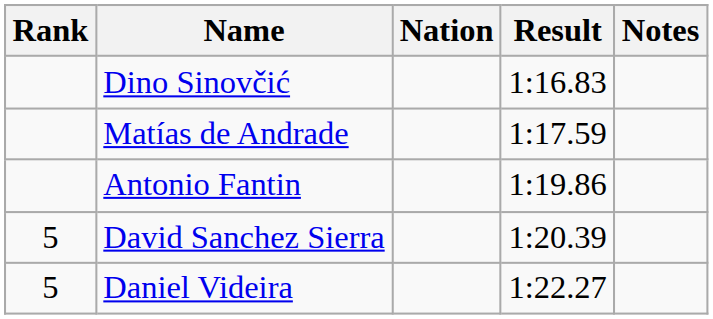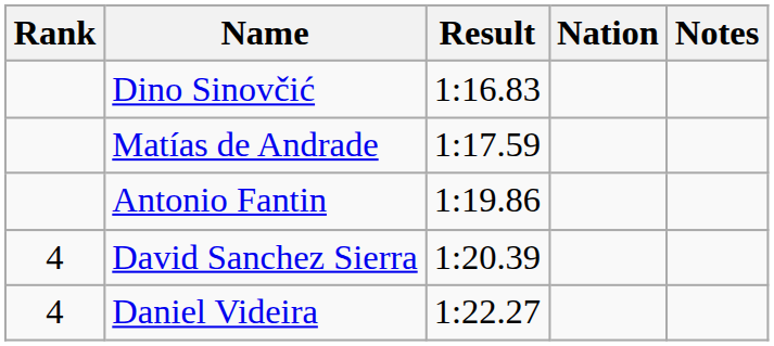columns swapped: Nation <-> Result
David Sanchez Sierra | Rank: 5 -> 4
Daniel Videira | Rank: 5 -> 4
